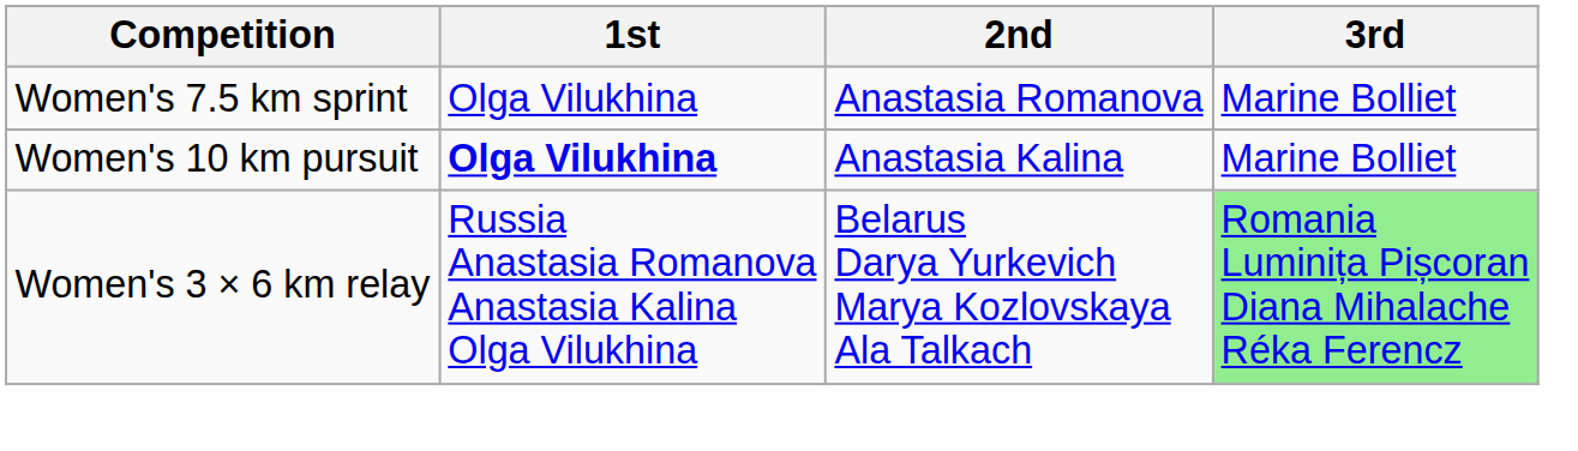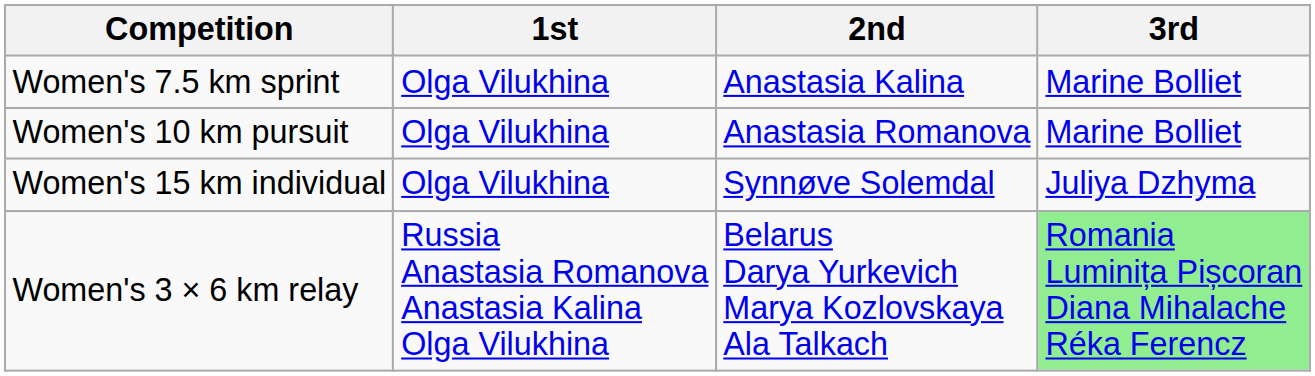Women's 7.5 km sprint | 2nd: Anastasia Romanova -> Anastasia Kalina
Women's 10 km pursuit | 1st: bold -> normal
Women's 10 km pursuit | 2nd: Anastasia Kalina -> Anastasia Romanova
+ row: Women's 15 km individual | Olga Vilukhina | Synnøve Solemdal | Juliya Dzhyma
